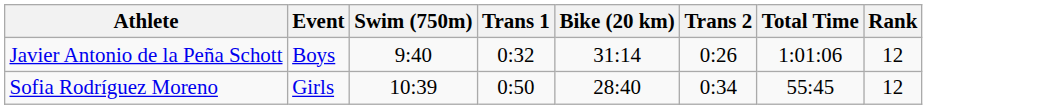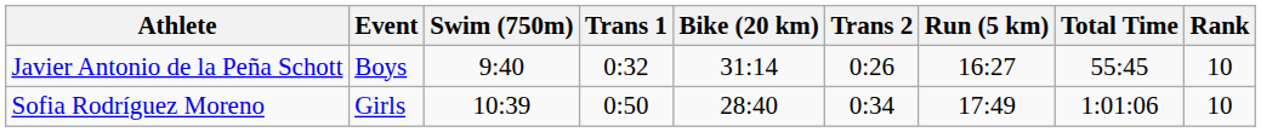+ column: Run (5 km) | 16:27 | 17:49
Javier Antonio de la Peña Schott | Total Time: 1:01:06 -> 55:45
Javier Antonio de la Peña Schott | Rank: 12 -> 10
Sofia Rodríguez Moreno | Total Time: 55:45 -> 1:01:06
Sofia Rodríguez Moreno | Rank: 12 -> 10
